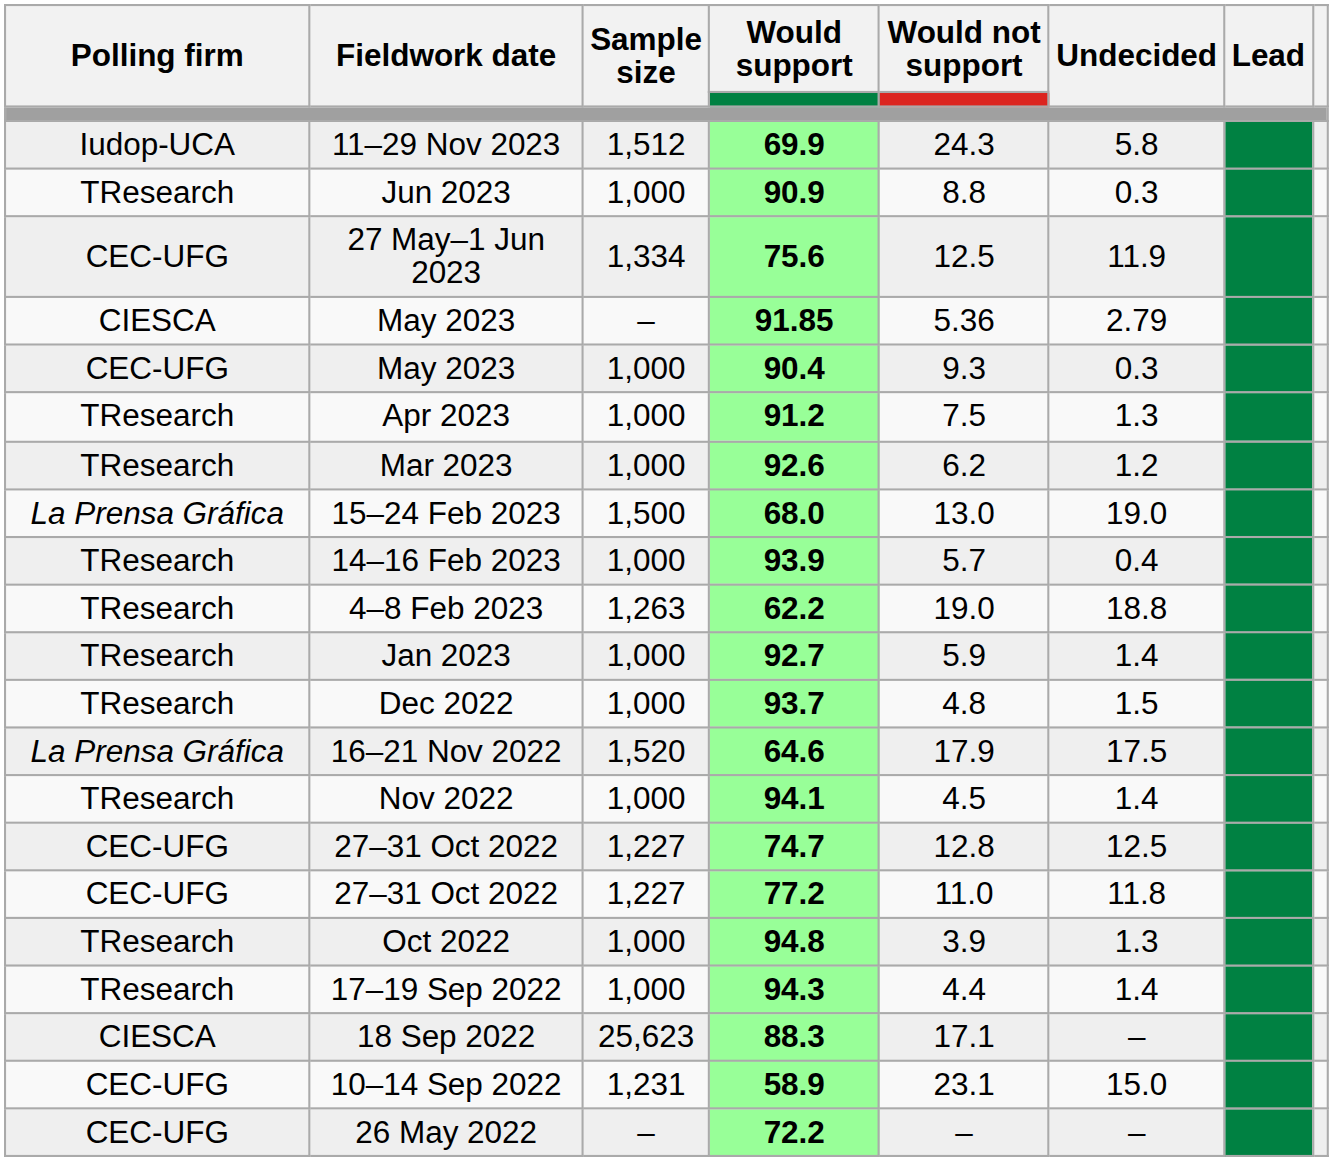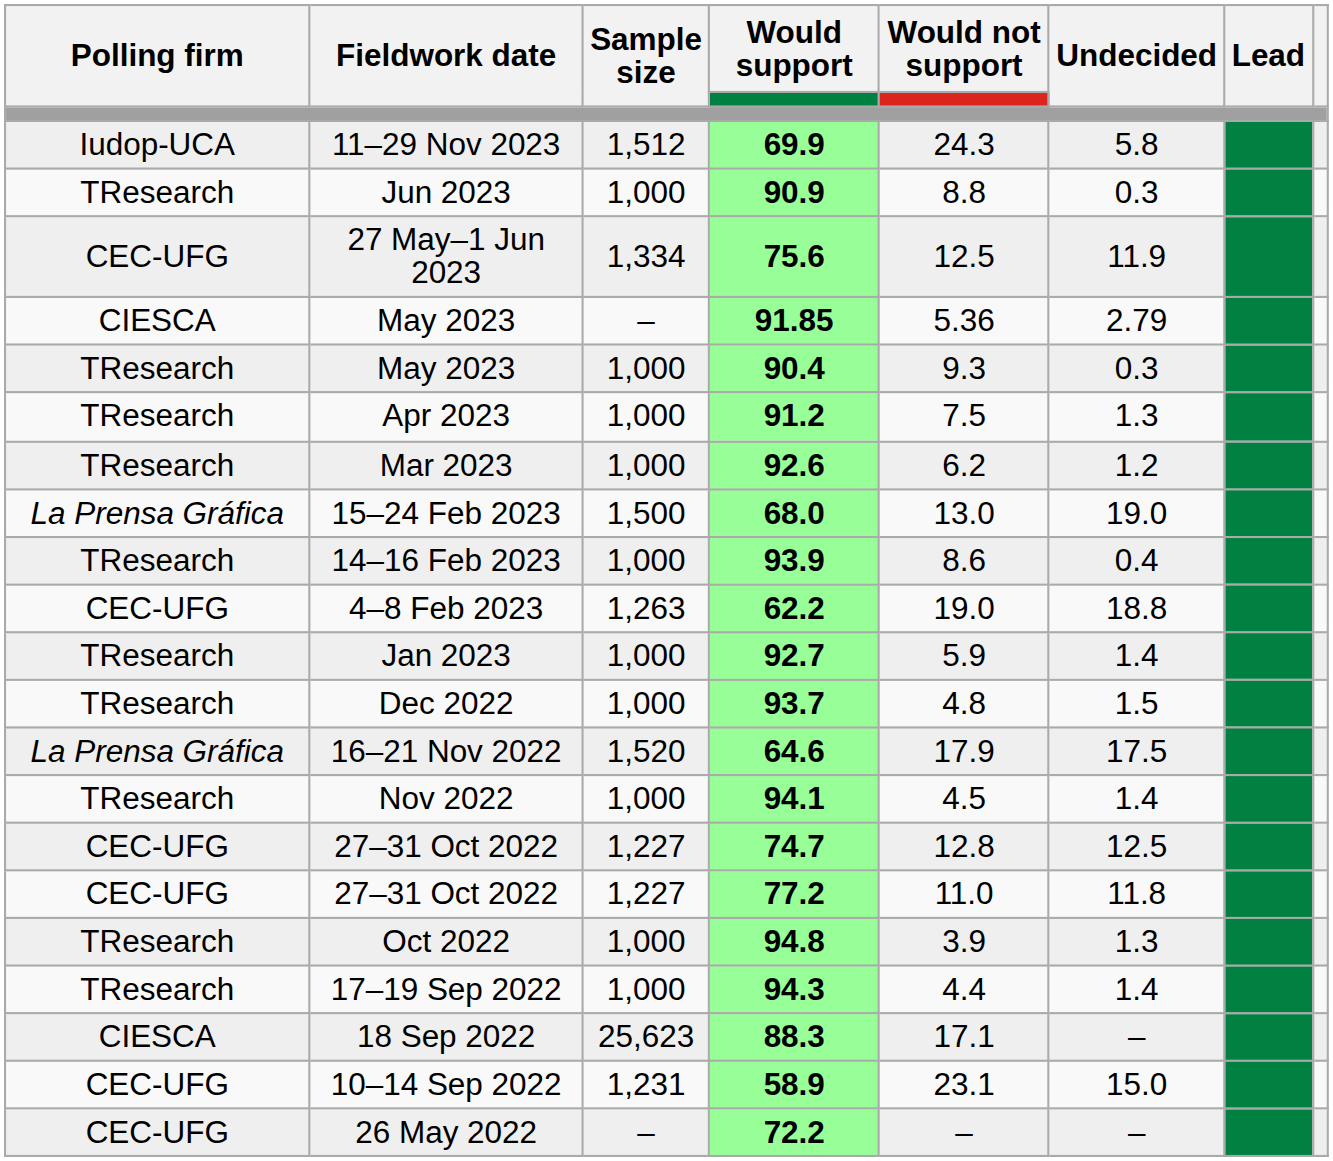May 2023 / 90.4 | Polling firm: CEC-UFG -> TResearch
14–16 Feb 2023 | Would not support: 5.7 -> 8.6
4–8 Feb 2023 | Polling firm: TResearch -> CEC-UFG
